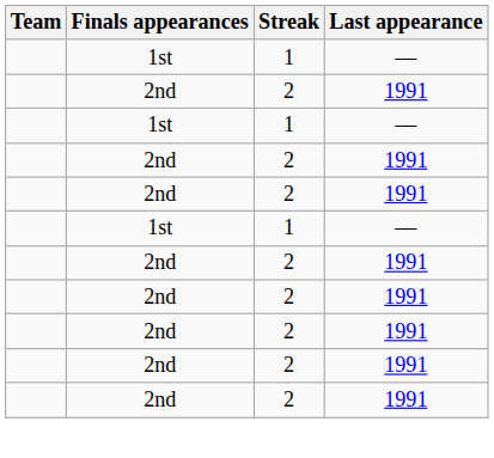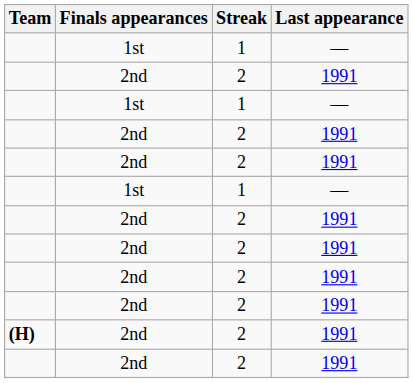+ row: (H) | 2nd | 2 | 1991
